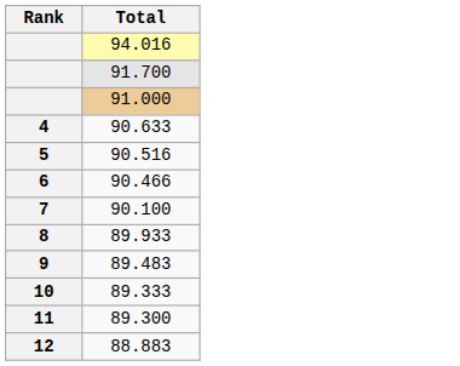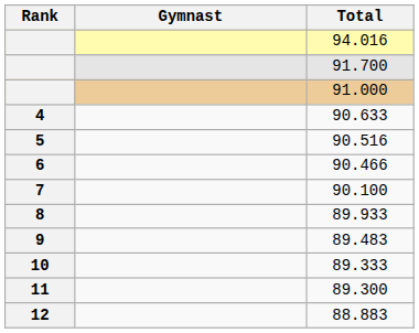+ column: Gymnast
